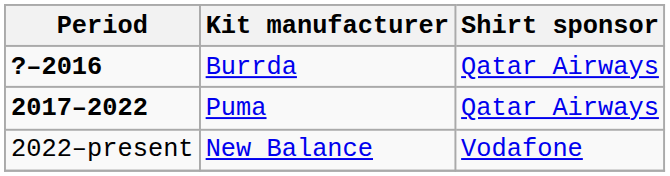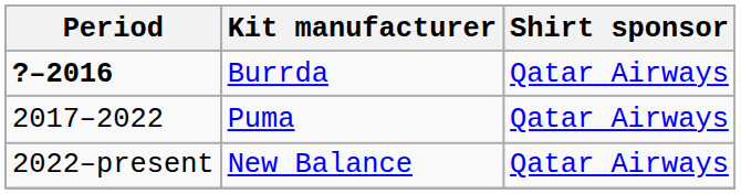Puma | Period: bold -> normal
New Balance | Shirt sponsor: Vodafone -> Qatar Airways
